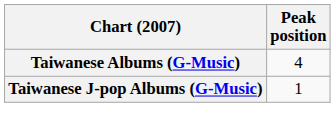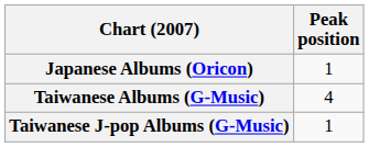+ row: Japanese Albums (Oricon) | 1
